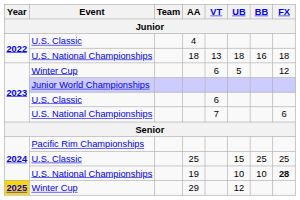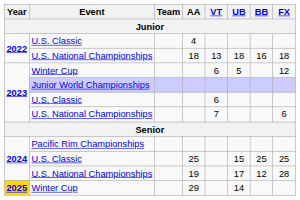19 | UB: 10 -> 17
19 | BB: 10 -> 12
19 | FX: bold -> normal
29 | UB: 12 -> 14
